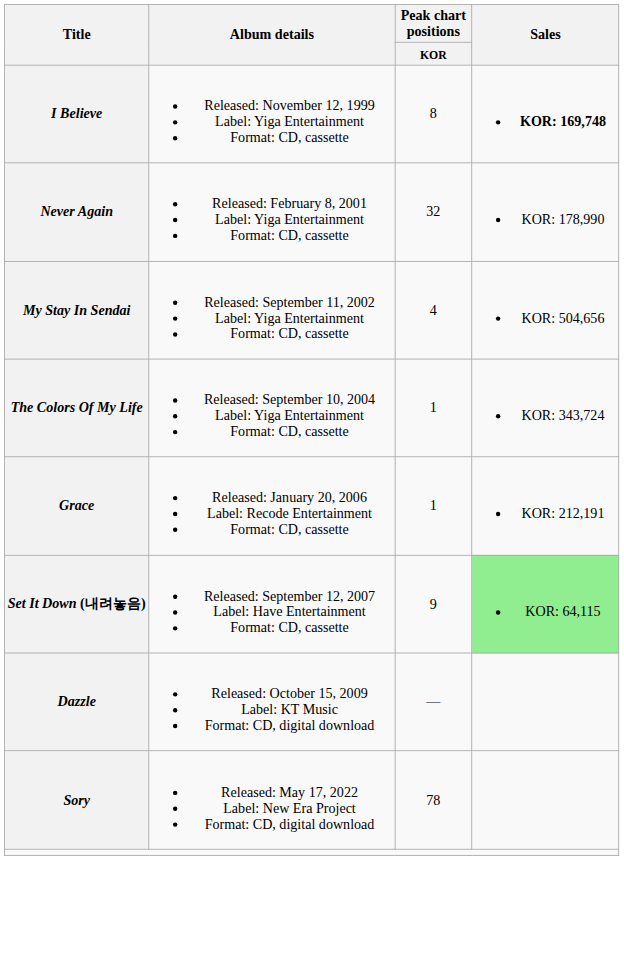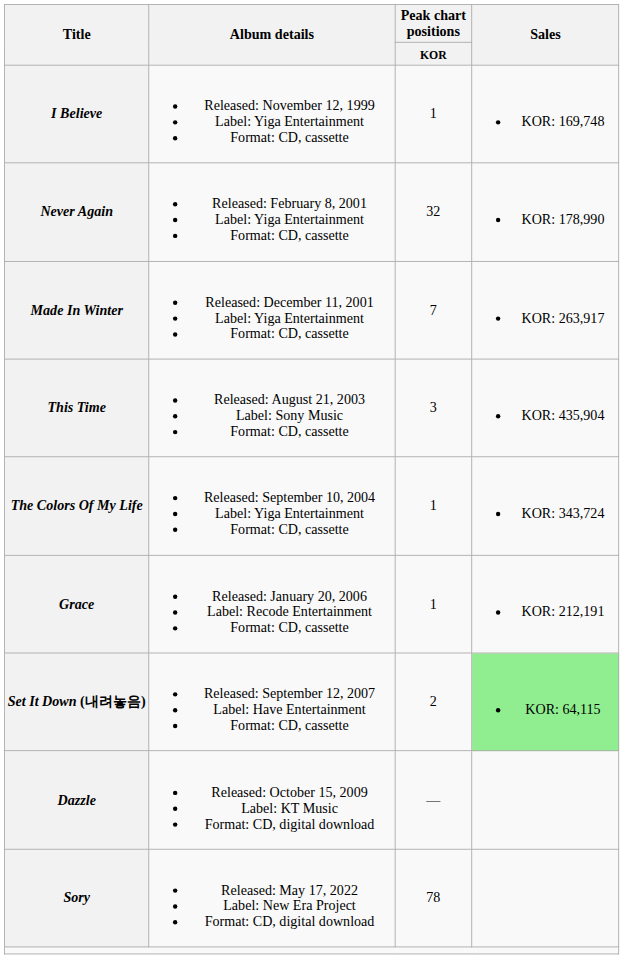I Believe | Peak chart positions / KOR: 8 -> 1
I Believe | Sales: bold -> normal
+ row: Made In Winter | Released: December 11, 2001 Label: Yiga Entertainment Format: CD, cassette | 7 | KOR: 263,917
- row: My Stay In Sendai | Released: September 11, 2002 Label: Yiga Entertainment Format: CD, cassette | 4 | KOR: 504,656
+ row: This Time | Released: August 21, 2003 Label: Sony Music Format: CD, cassette | 3 | KOR: 435,904
Set It Down (내려놓음) | Peak chart positions / KOR: 9 -> 2
